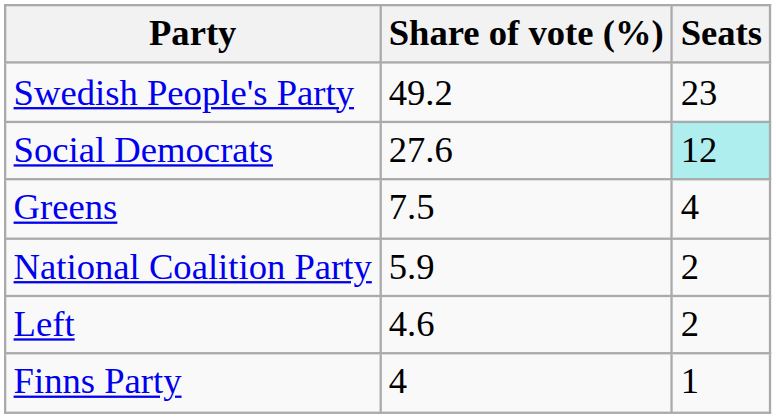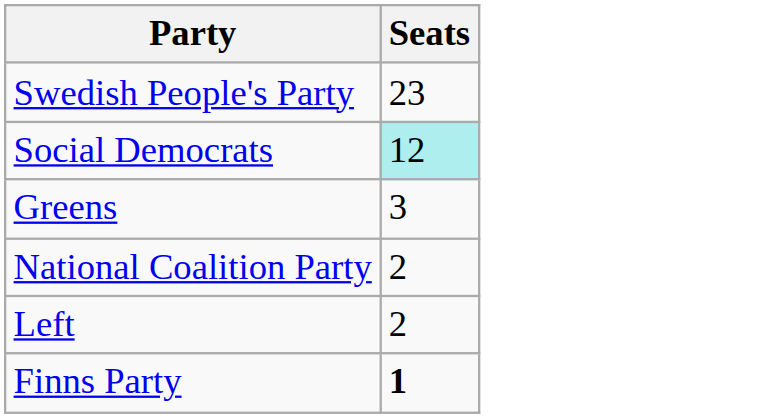- column: Share of vote (%) | 49.2 | 27.6 | 7.5 | 5.9 | 4.6 | 4
Greens | Seats: 4 -> 3
Finns Party | Seats: normal -> bold
